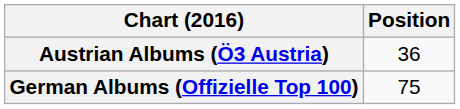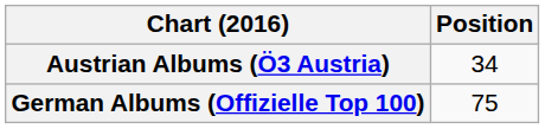Austrian Albums (Ö3 Austria) | Position: 36 -> 34
